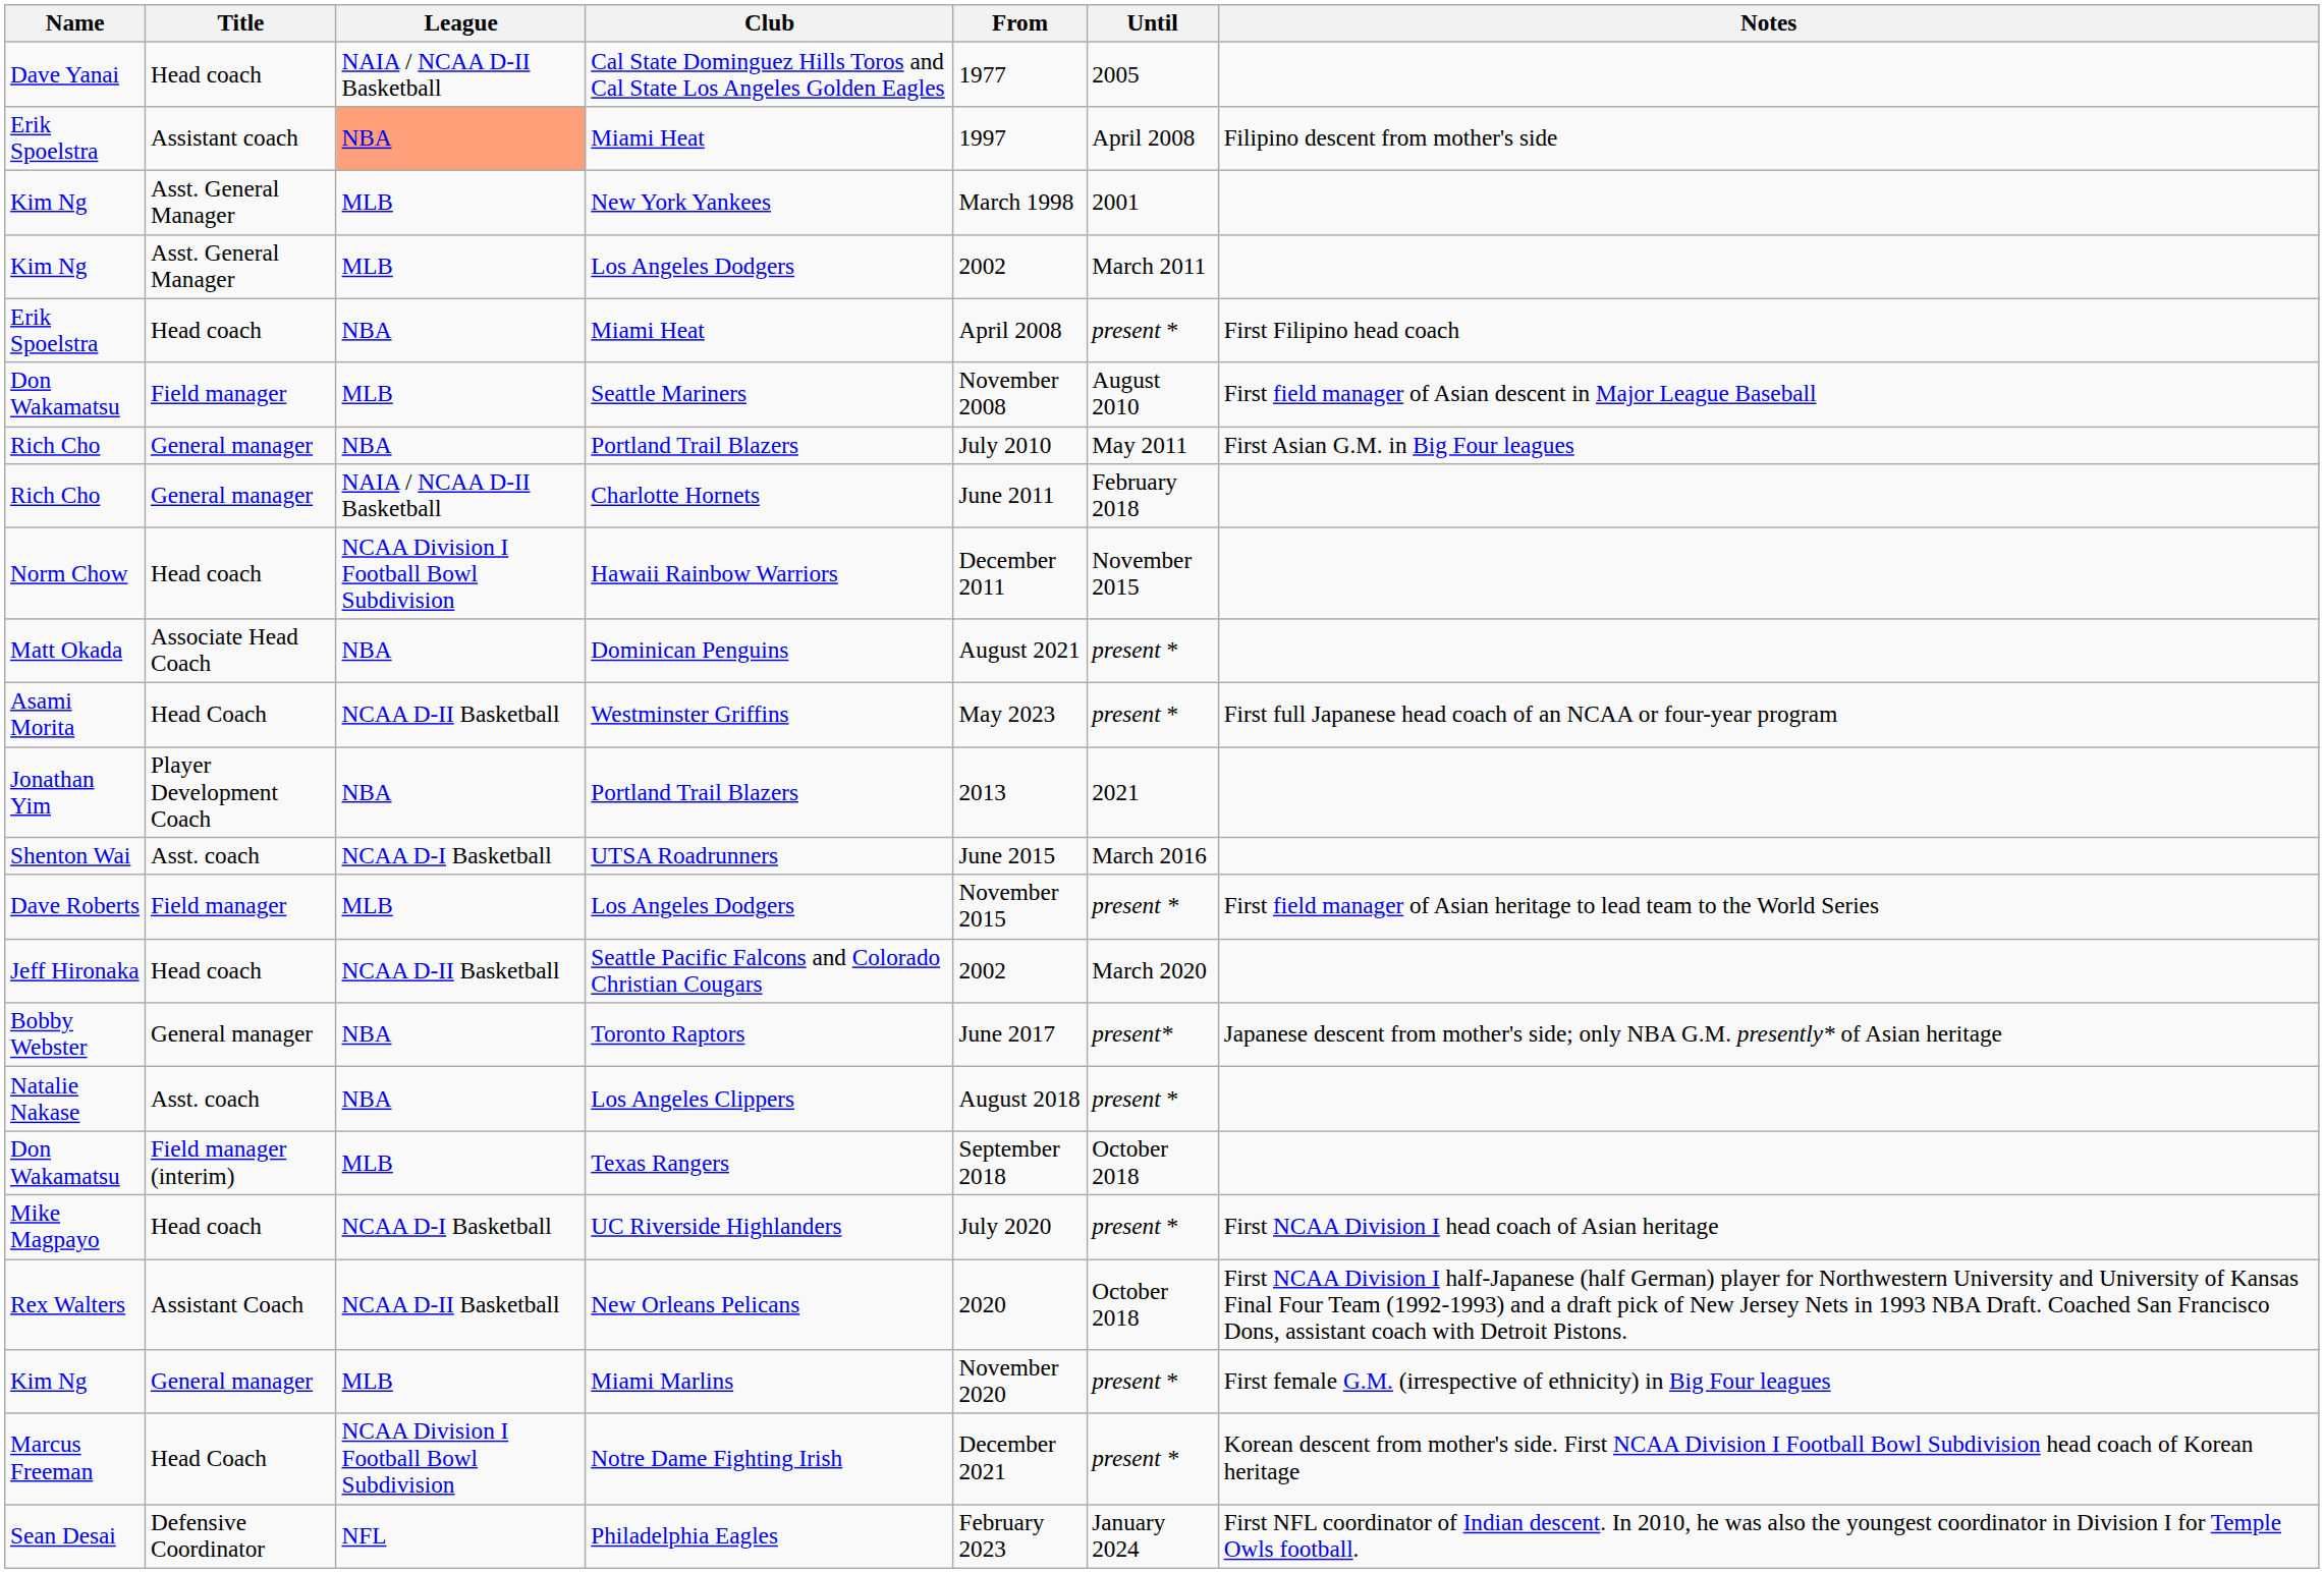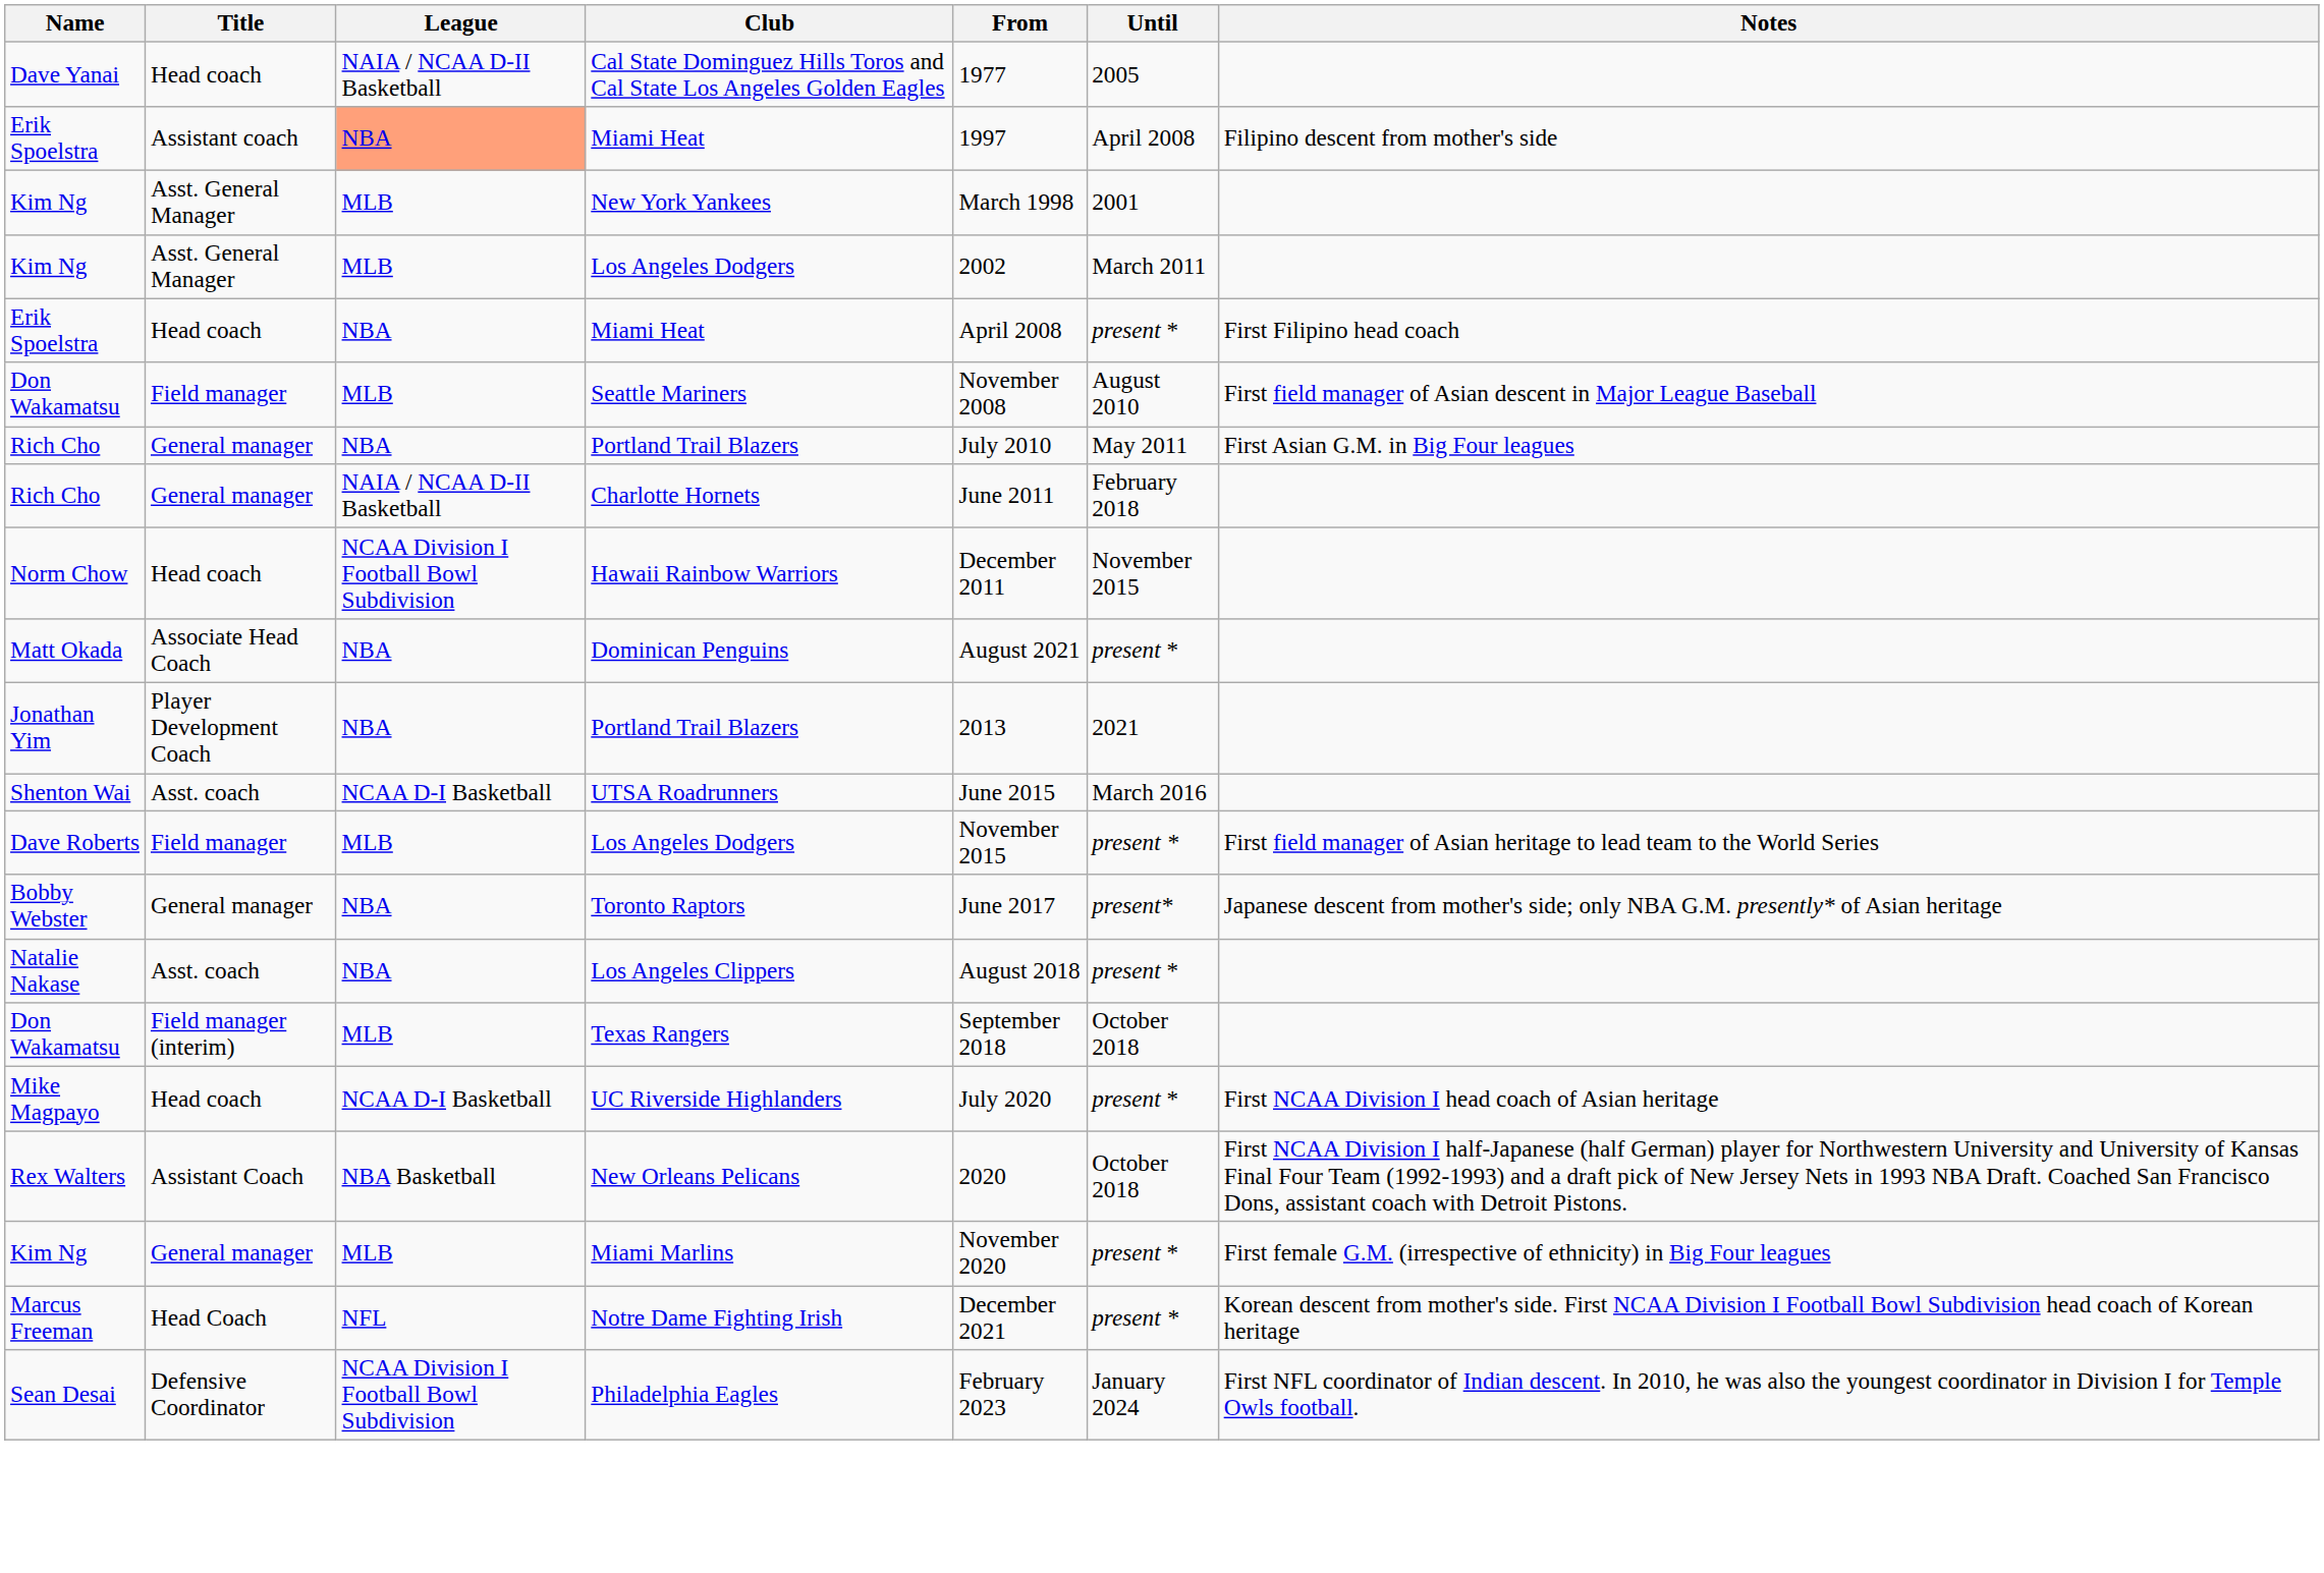- row: Asami Morita | Head Coach | NCAA D-II Basketball | Westminster Griffins | May 2023 | present * | First full Japanese head coach of an NCAA or four-year program
- row: Jeff Hironaka | Head coach | NCAA D-II Basketball | Seattle Pacific Falcons and Colorado Christian Cougars | 2002 | March 2020
New Orleans Pelicans | League: NCAA D-II Basketball -> NBA Basketball
Notre Dame Fighting Irish | League: NCAA Division I Football Bowl Subdivision -> NFL
Philadelphia Eagles | League: NFL -> NCAA Division I Football Bowl Subdivision
